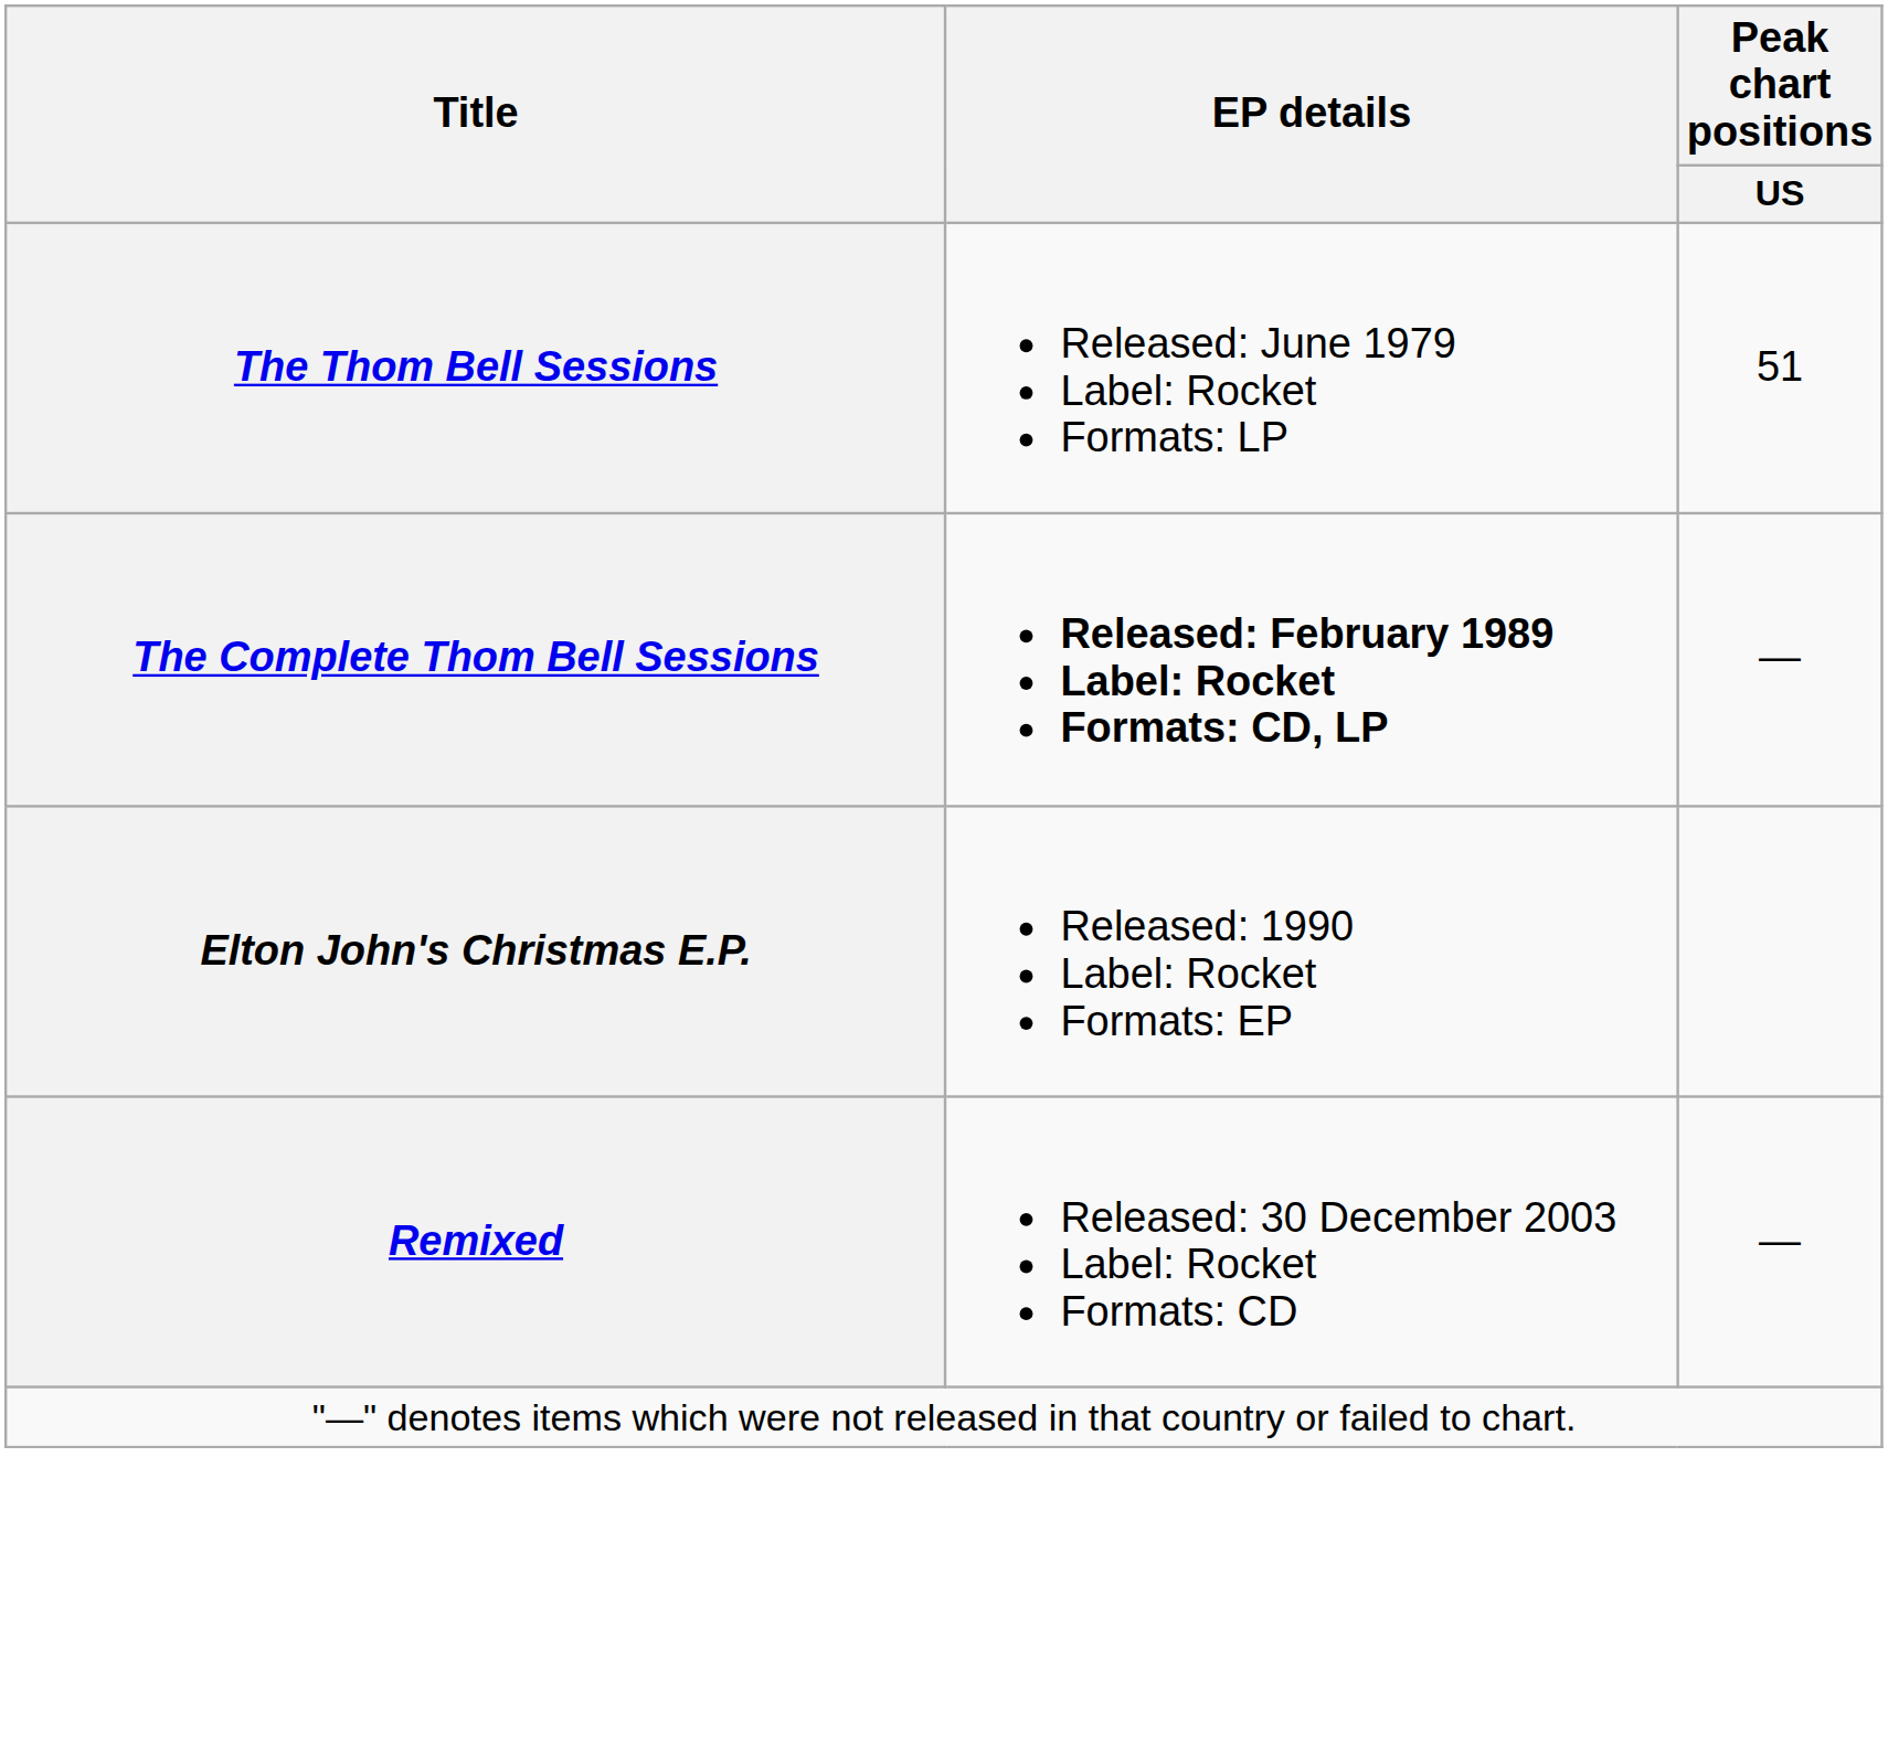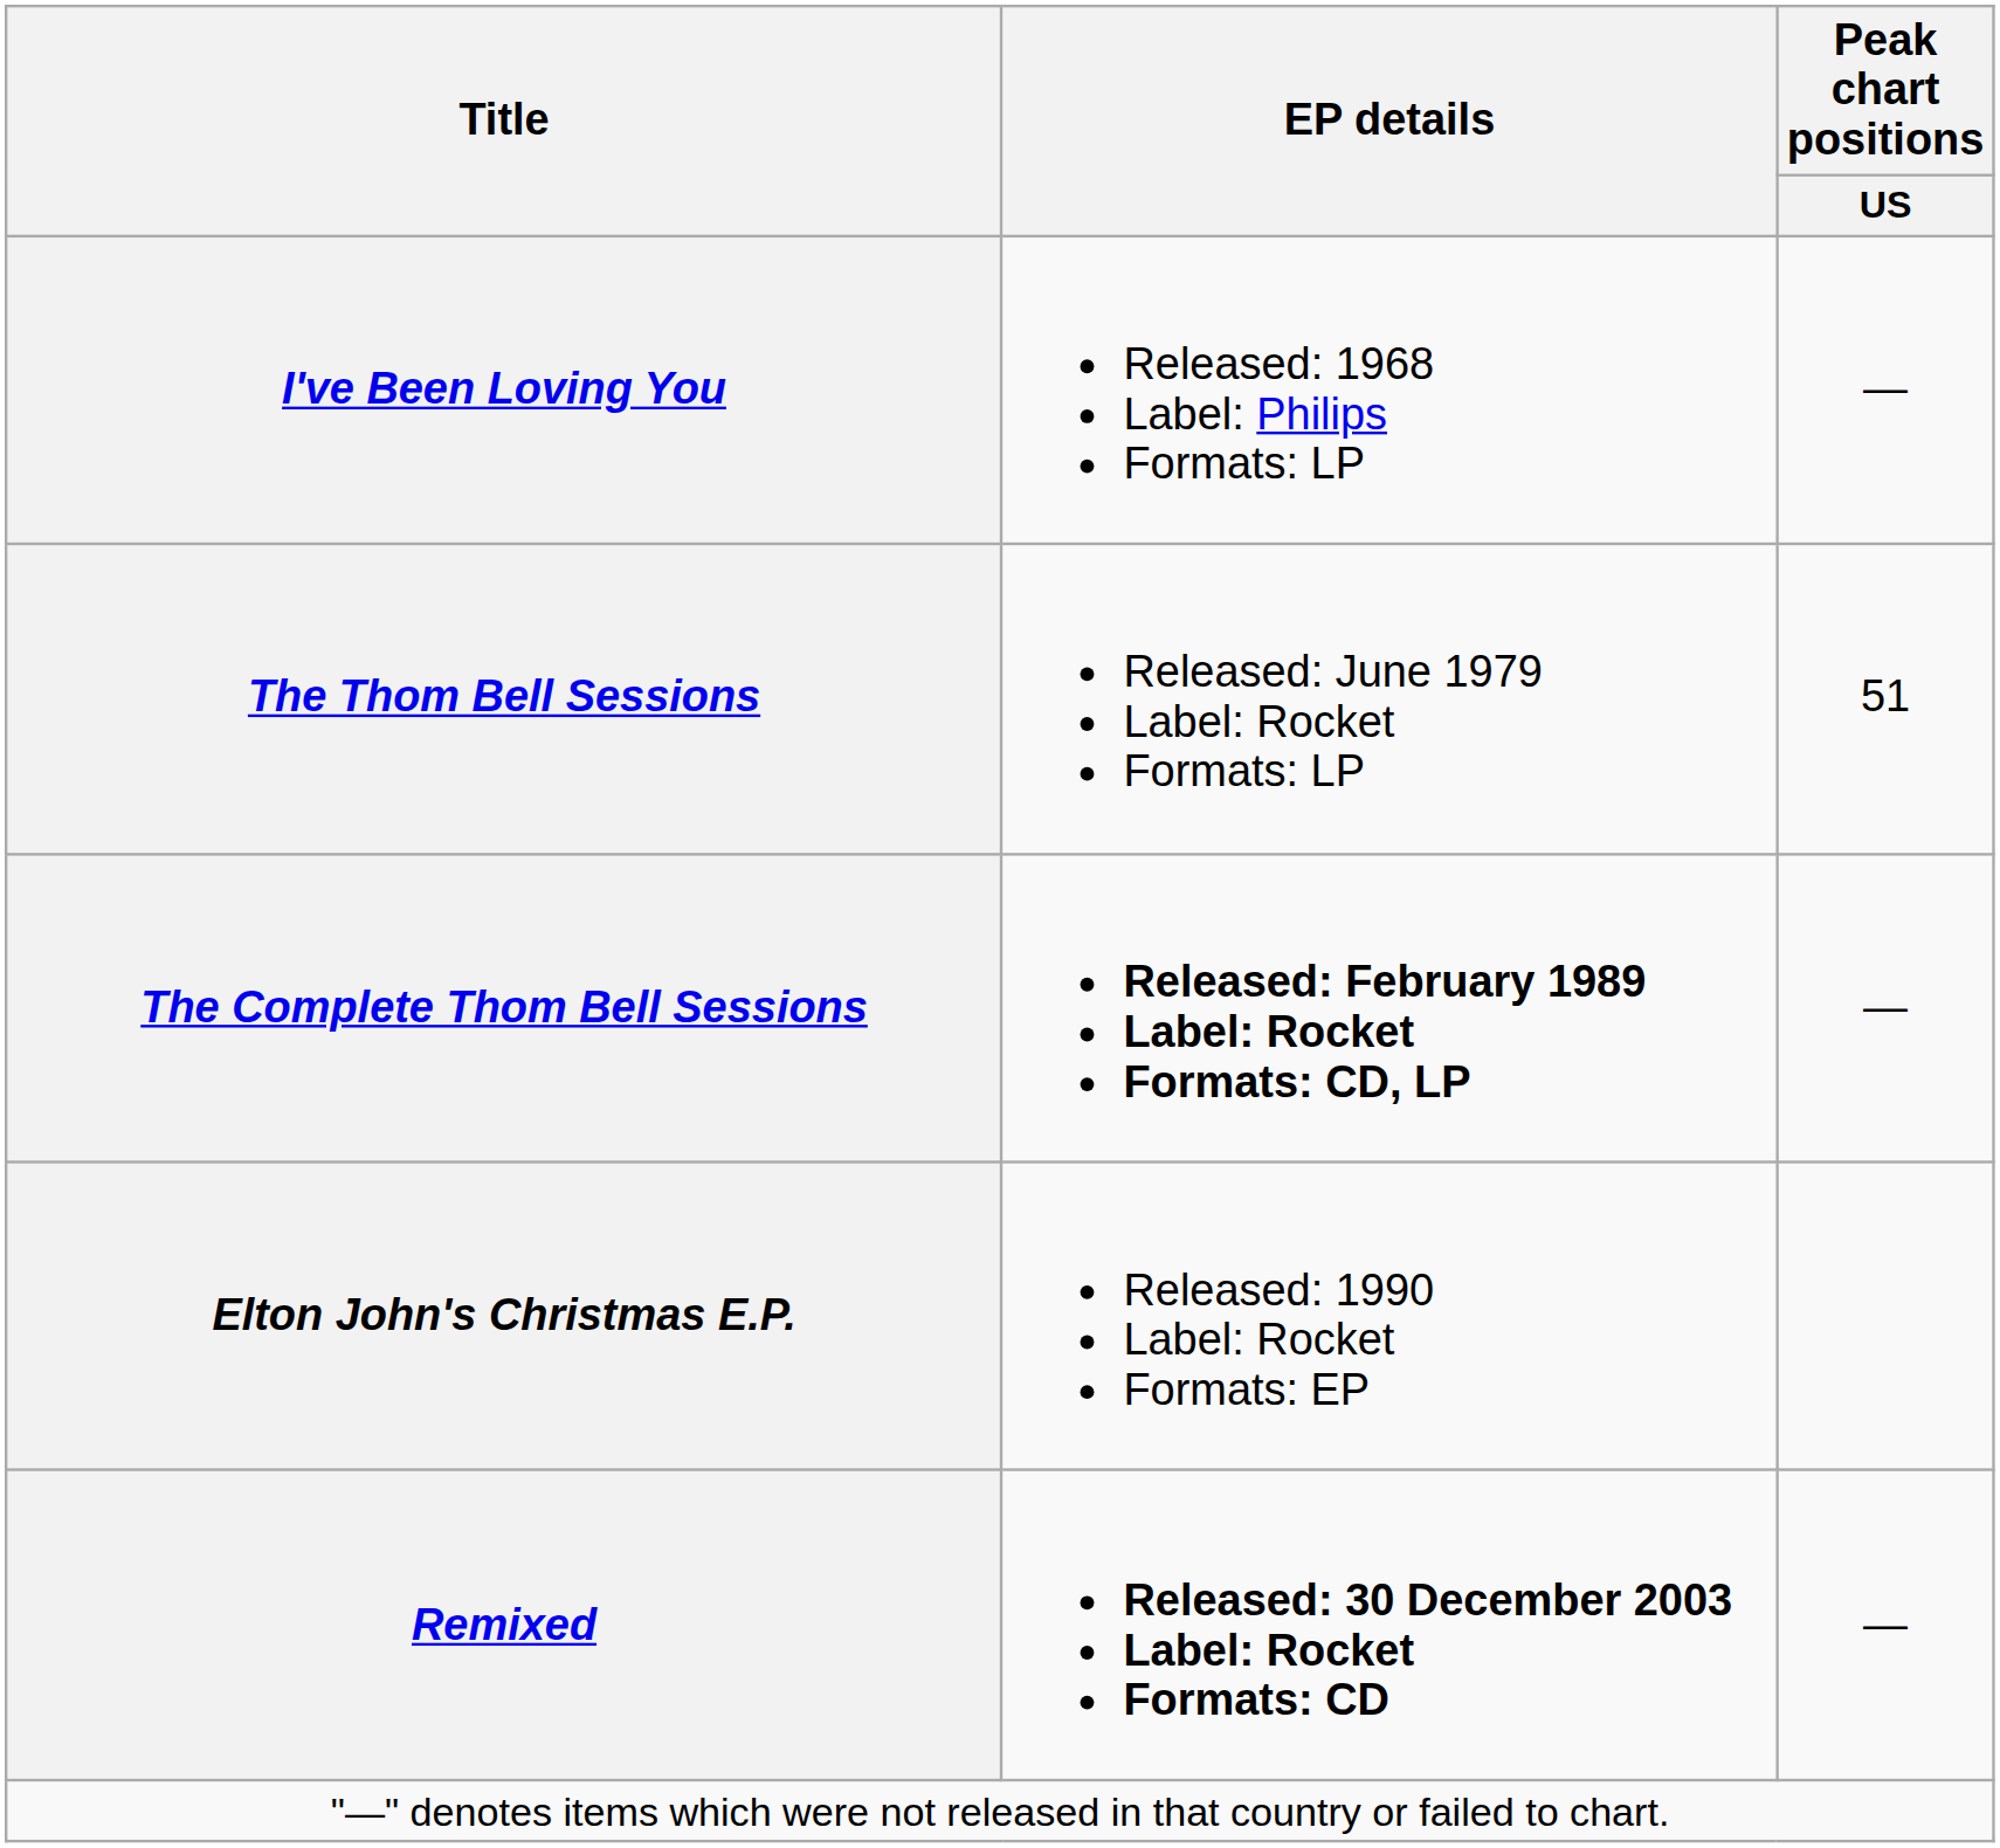+ row: I've Been Loving You | Released: 1968 Label: Philips Formats: LP | —
Remixed | EP details: normal -> bold
